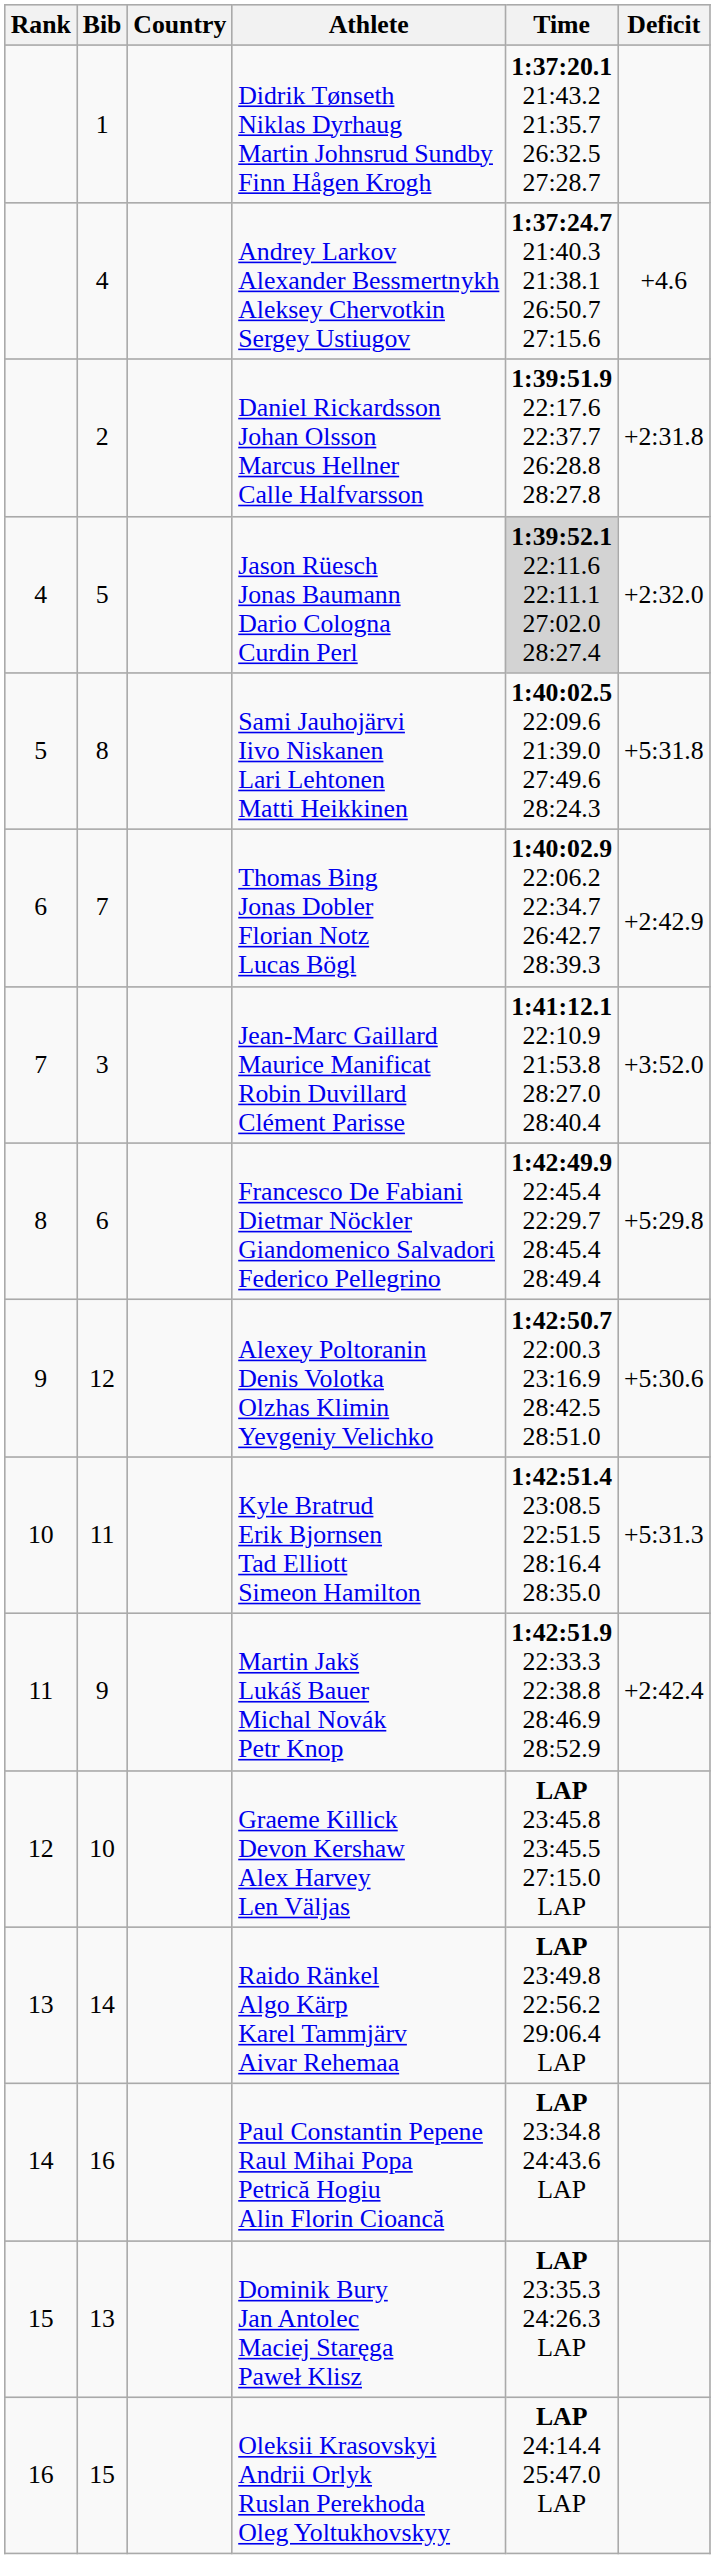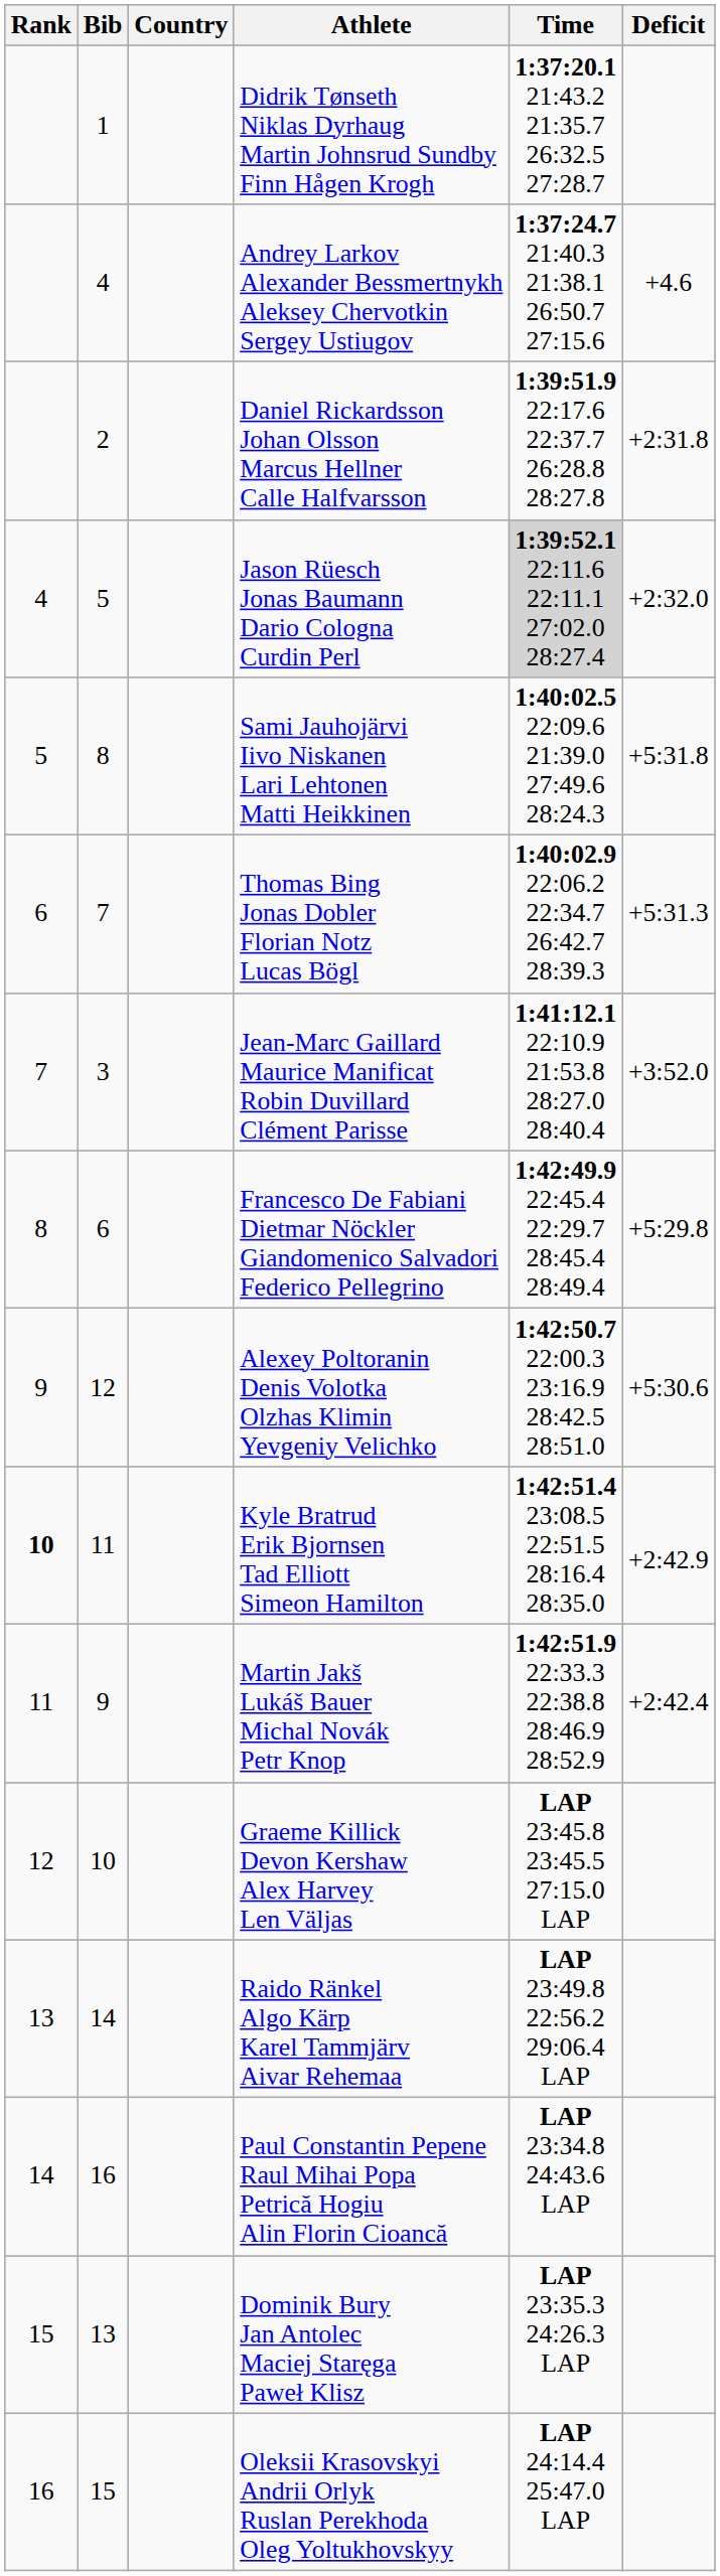Thomas Bing Jonas Dobler Florian Notz Lucas Bögl | Deficit: +2:42.9 -> +5:31.3
Kyle Bratrud Erik Bjornsen Tad Elliott Simeon Hamilton | Rank: normal -> bold
Kyle Bratrud Erik Bjornsen Tad Elliott Simeon Hamilton | Deficit: +5:31.3 -> +2:42.9
